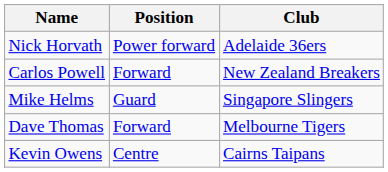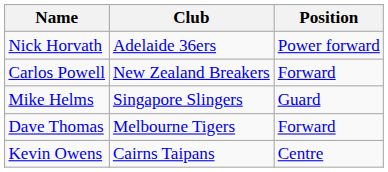columns swapped: Club <-> Position
